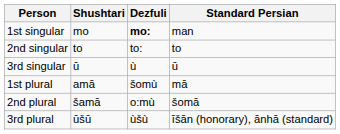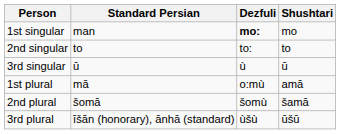columns swapped: Shushtari <-> Standard Persian
1st plural | Dezfuli: šomù -> o:mù
2nd plural | Dezfuli: o:mù -> šomù
